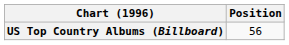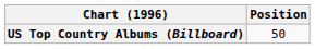US Top Country Albums (Billboard) | Position: 56 -> 50
